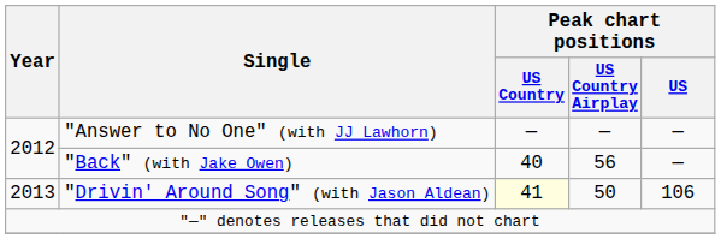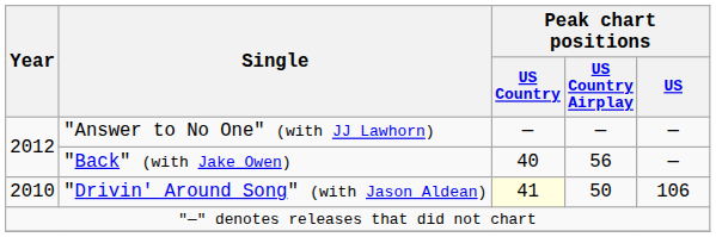"Drivin' Around Song" (with Jason Aldean) | Year: 2013 -> 2010
